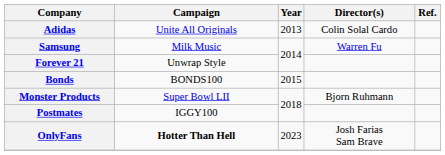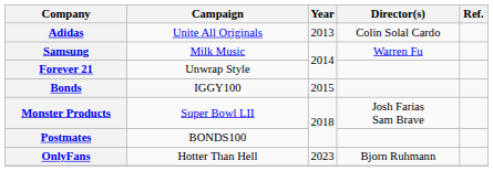Bonds | Campaign: BONDS100 -> IGGY100
Monster Products | Director(s): Bjorn Ruhmann -> Josh Farias Sam Brave
Postmates | Campaign: IGGY100 -> BONDS100
OnlyFans | Campaign: bold -> normal
OnlyFans | Director(s): Josh Farias Sam Brave -> Bjorn Ruhmann
